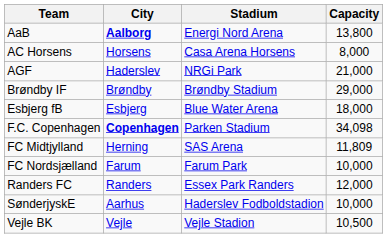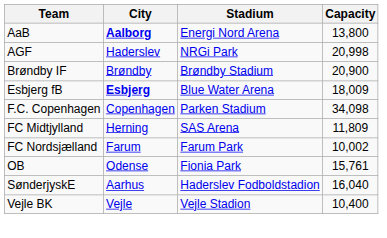- row: AC Horsens | Horsens | Casa Arena Horsens | 8,000
AGF | Capacity: 21,000 -> 20,998
Brøndby IF | Capacity: 29,000 -> 20,900
Esbjerg fB | City: normal -> bold
Esbjerg fB | Capacity: 18,000 -> 18,009
F.C. Copenhagen | City: bold -> normal
FC Nordsjælland | Capacity: 10,000 -> 10,002
+ row: OB | Odense | Fionia Park | 15,761
- row: Randers FC | Randers | Essex Park Randers | 12,000
SønderjyskE | Capacity: 10,000 -> 16,040
Vejle BK | Capacity: 10,500 -> 10,400
